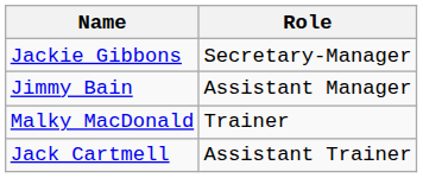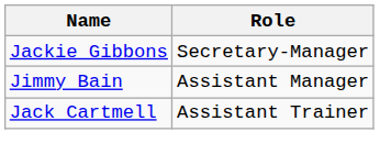- row: Malky MacDonald | Trainer
